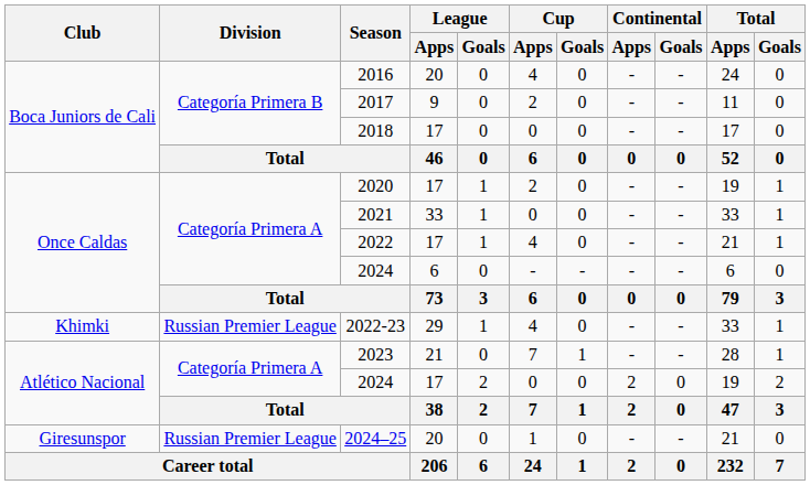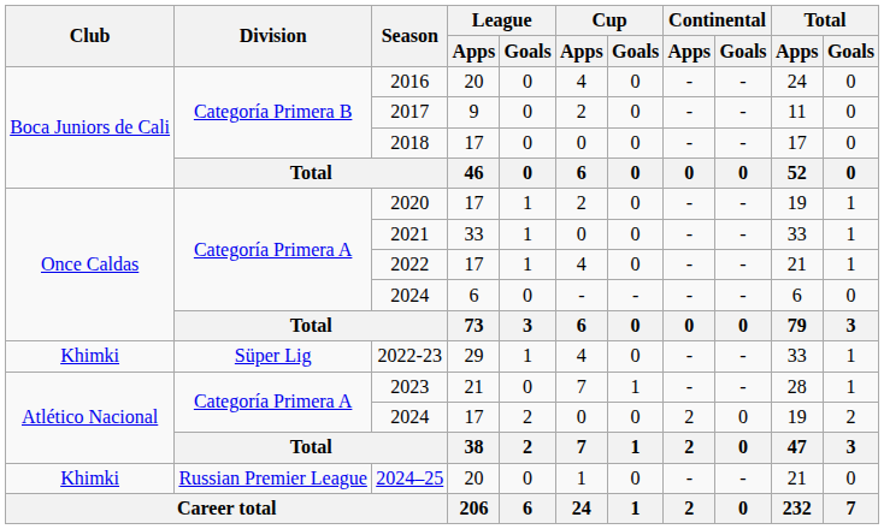2022-23 | Division: Russian Premier League -> Süper Lig
2024–25 | Club: Giresunspor -> Khimki
